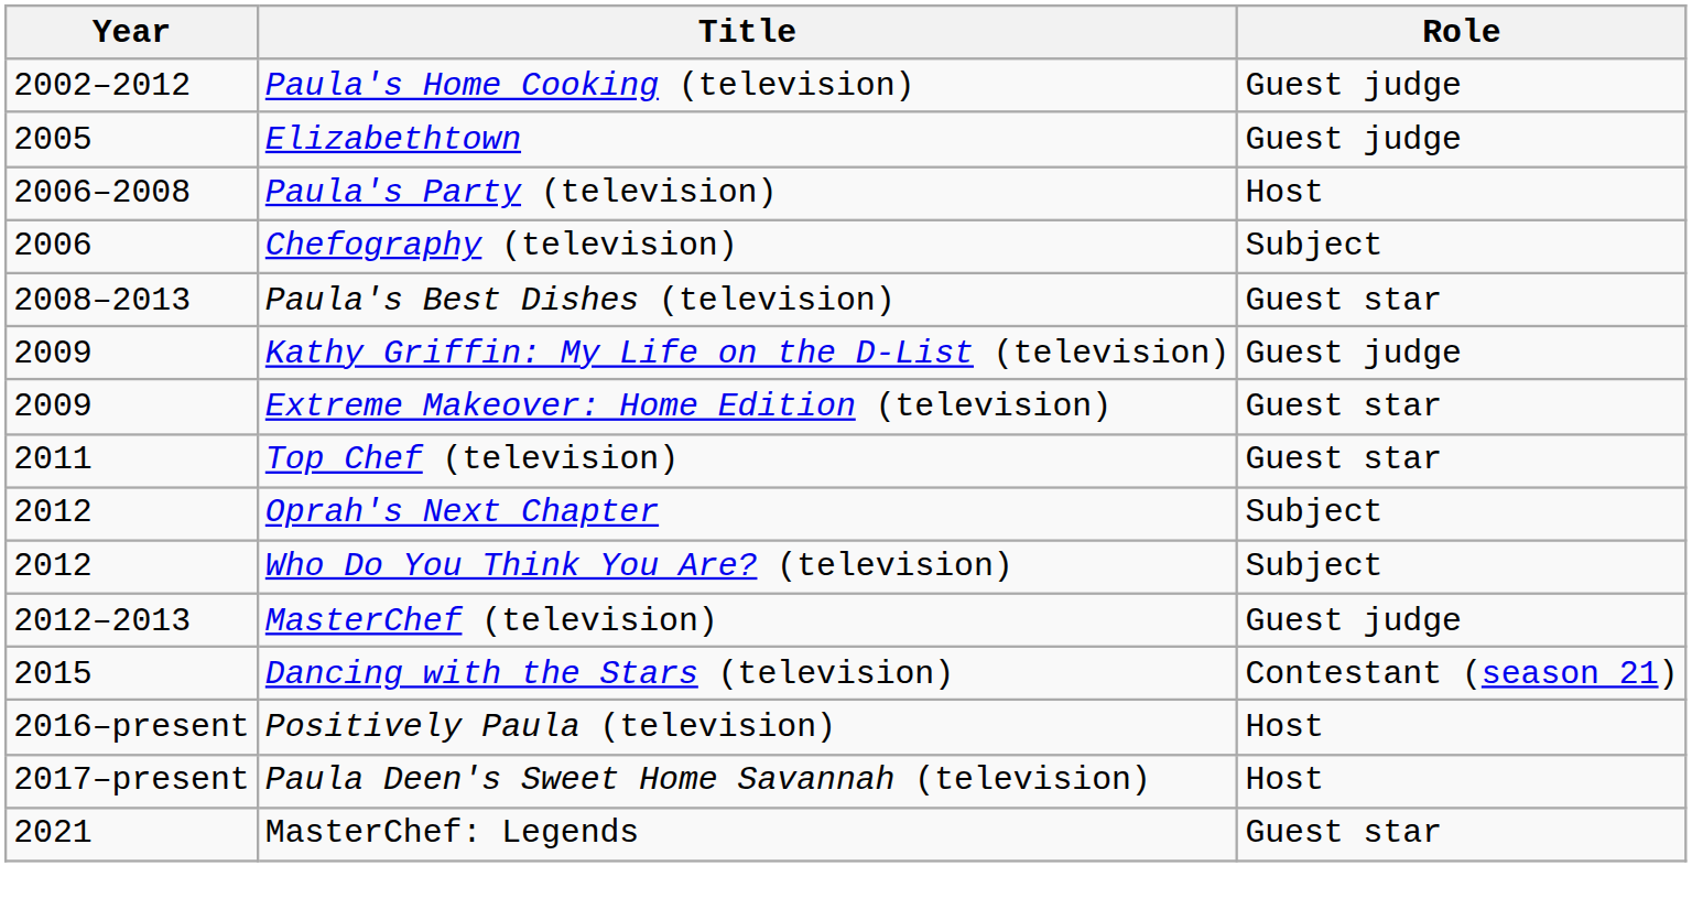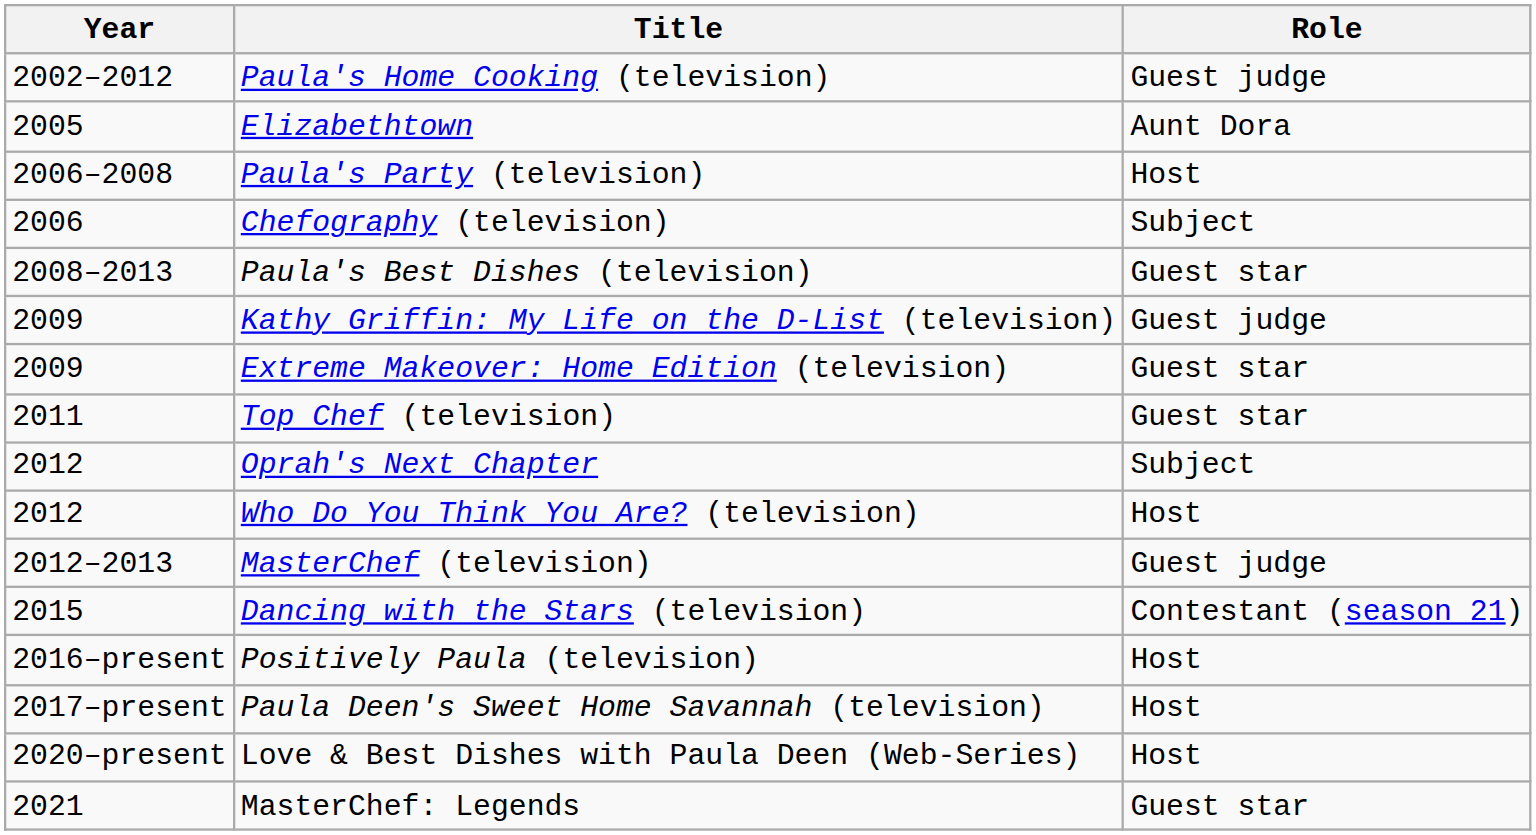Elizabethtown | Role: Guest judge -> Aunt Dora
Who Do You Think You Are? (television) | Role: Subject -> Host
+ row: 2020–present | Love & Best Dishes with Paula Deen (Web-Series) | Host
